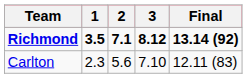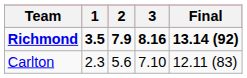Richmond | 2: 7.1 -> 7.9
Richmond | 3: 8.12 -> 8.16
